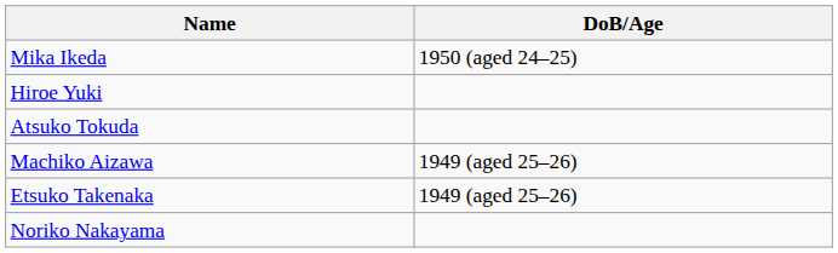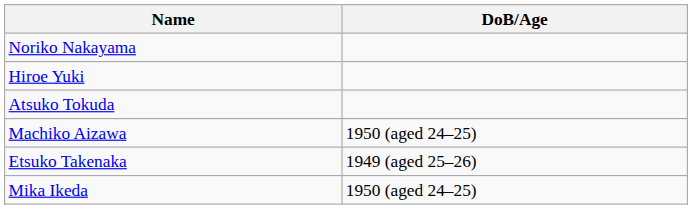rows swapped: Noriko Nakayama <-> Mika Ikeda
Machiko Aizawa | DoB/Age: 1949 (aged 25–26) -> 1950 (aged 24–25)
